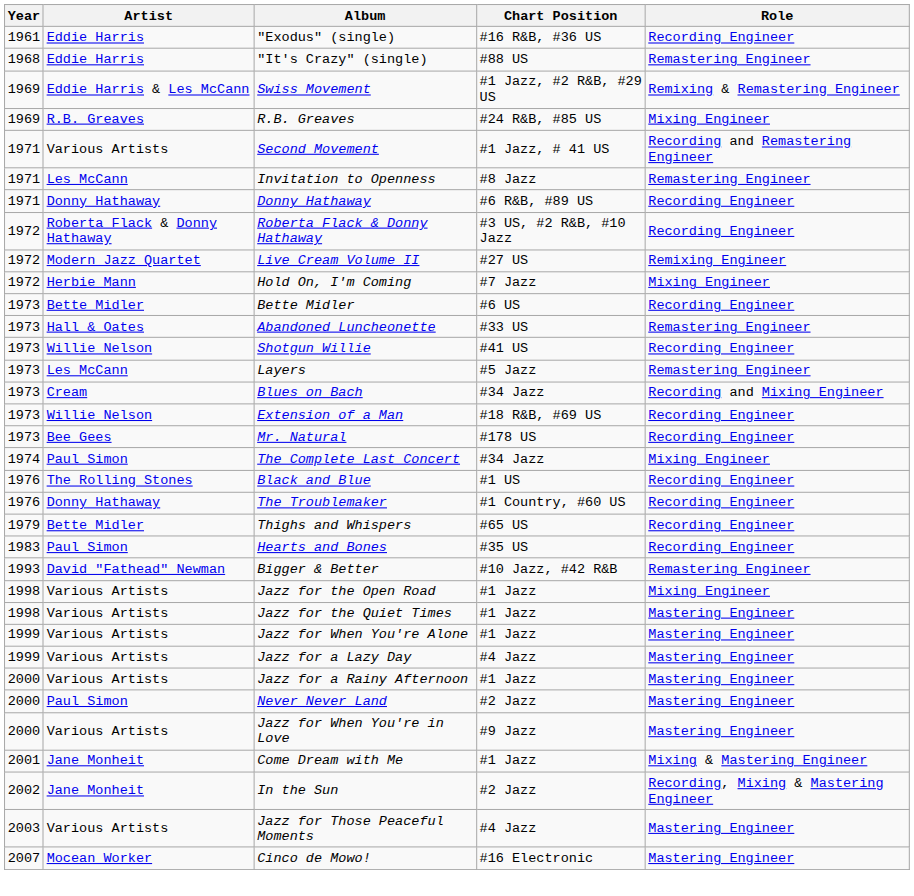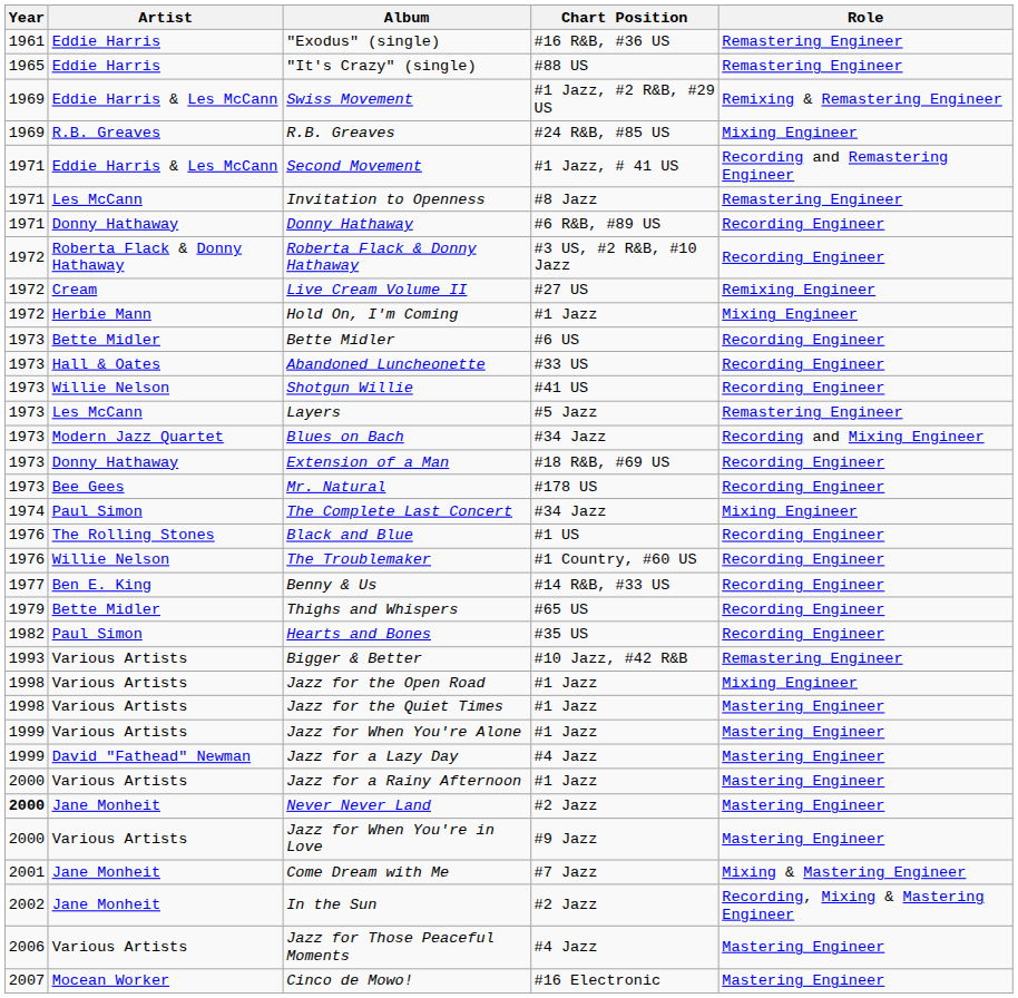"Exodus" (single) | Role: Recording Engineer -> Remastering Engineer
"It's Crazy" (single) | Year: 1968 -> 1965
Second Movement | Artist: Various Artists -> Eddie Harris & Les McCann
Live Cream Volume II | Artist: Modern Jazz Quartet -> Cream
Hold On, I'm Coming | Chart Position: #7 Jazz -> #1 Jazz
Abandoned Luncheonette | Role: Remastering Engineer -> Recording Engineer
Blues on Bach | Artist: Cream -> Modern Jazz Quartet
Extension of a Man | Artist: Willie Nelson -> Donny Hathaway
The Troublemaker | Artist: Donny Hathaway -> Willie Nelson
+ row: 1977 | Ben E. King | Benny & Us | #14 R&B, #33 US | Recording Engineer
Hearts and Bones | Year: 1983 -> 1982
Bigger & Better | Artist: David "Fathead" Newman -> Various Artists
Jazz for a Lazy Day | Artist: Various Artists -> David "Fathead" Newman
Never Never Land | Year: normal -> bold
Never Never Land | Artist: Paul Simon -> Jane Monheit
Come Dream with Me | Chart Position: #1 Jazz -> #7 Jazz
Jazz for Those Peaceful Moments | Year: 2003 -> 2006
